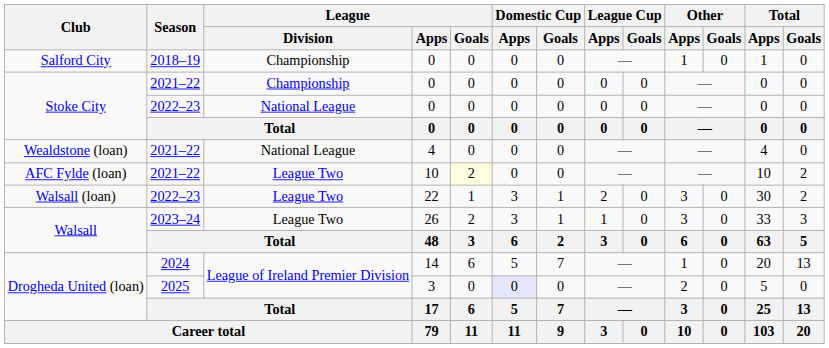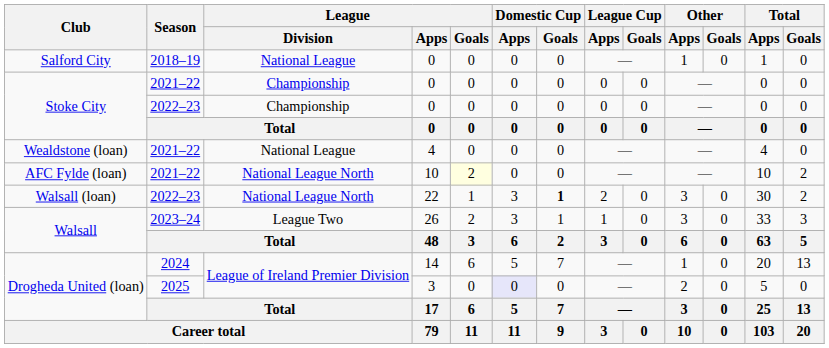Salford City | League / Division: Championship -> National League
Stoke City / 2022–23 | League / Division: National League -> Championship
AFC Fylde (loan) | League / Division: League Two -> National League North
Walsall (loan) | League / Division: League Two -> National League North
Walsall (loan) | Domestic Cup / Goals: normal -> bold
